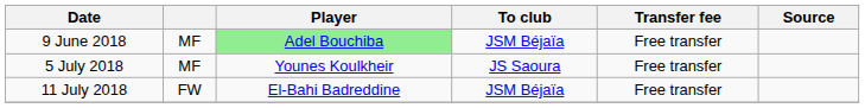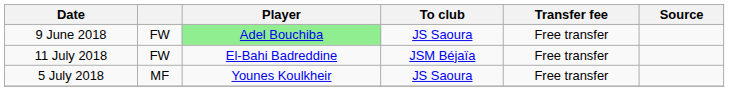9 June 2018 | column 2: MF -> FW
9 June 2018 | To club: JSM Béjaïa -> JS Saoura
rows swapped: 5 July 2018 <-> 11 July 2018
